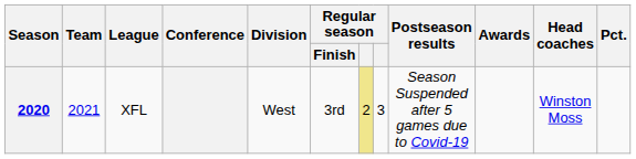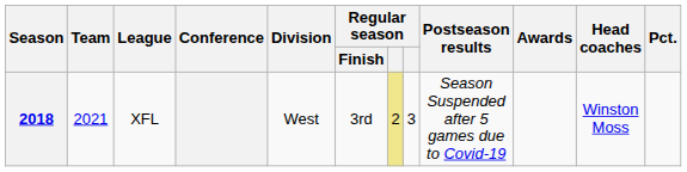XFL | Season: 2020 -> 2018
